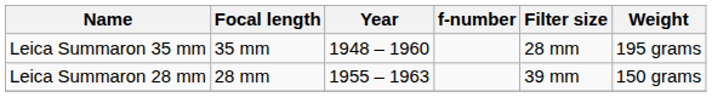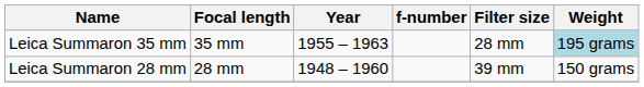Leica Summaron 35 mm | Year: 1948 – 1960 -> 1955 – 1963
Leica Summaron 35 mm | Weight: no background -> lightblue background
Leica Summaron 28 mm | Year: 1955 – 1963 -> 1948 – 1960
